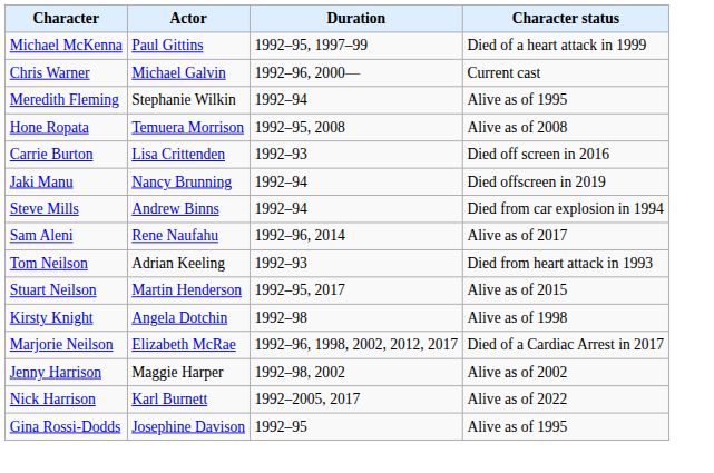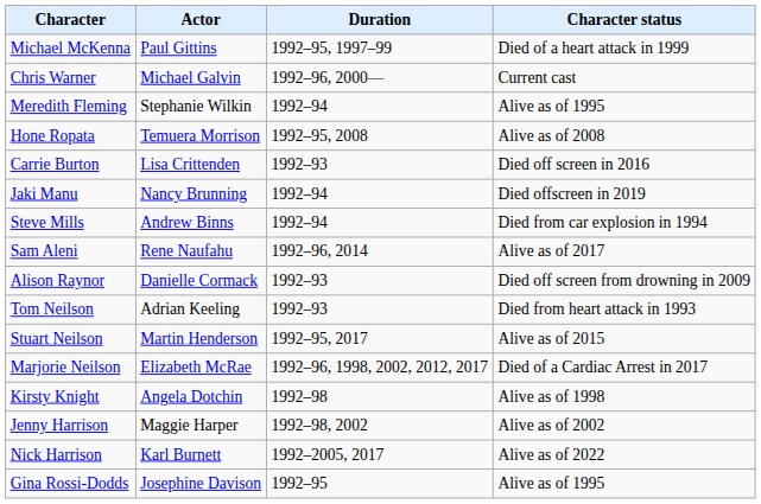+ row: Alison Raynor | Danielle Cormack | 1992–93 | Died off screen from drowning in 2009
rows swapped: Marjorie Neilson <-> Kirsty Knight
